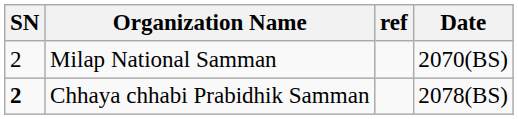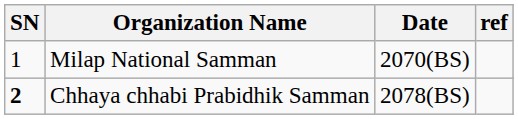columns swapped: Date <-> ref
Milap National Samman | SN: 2 -> 1
